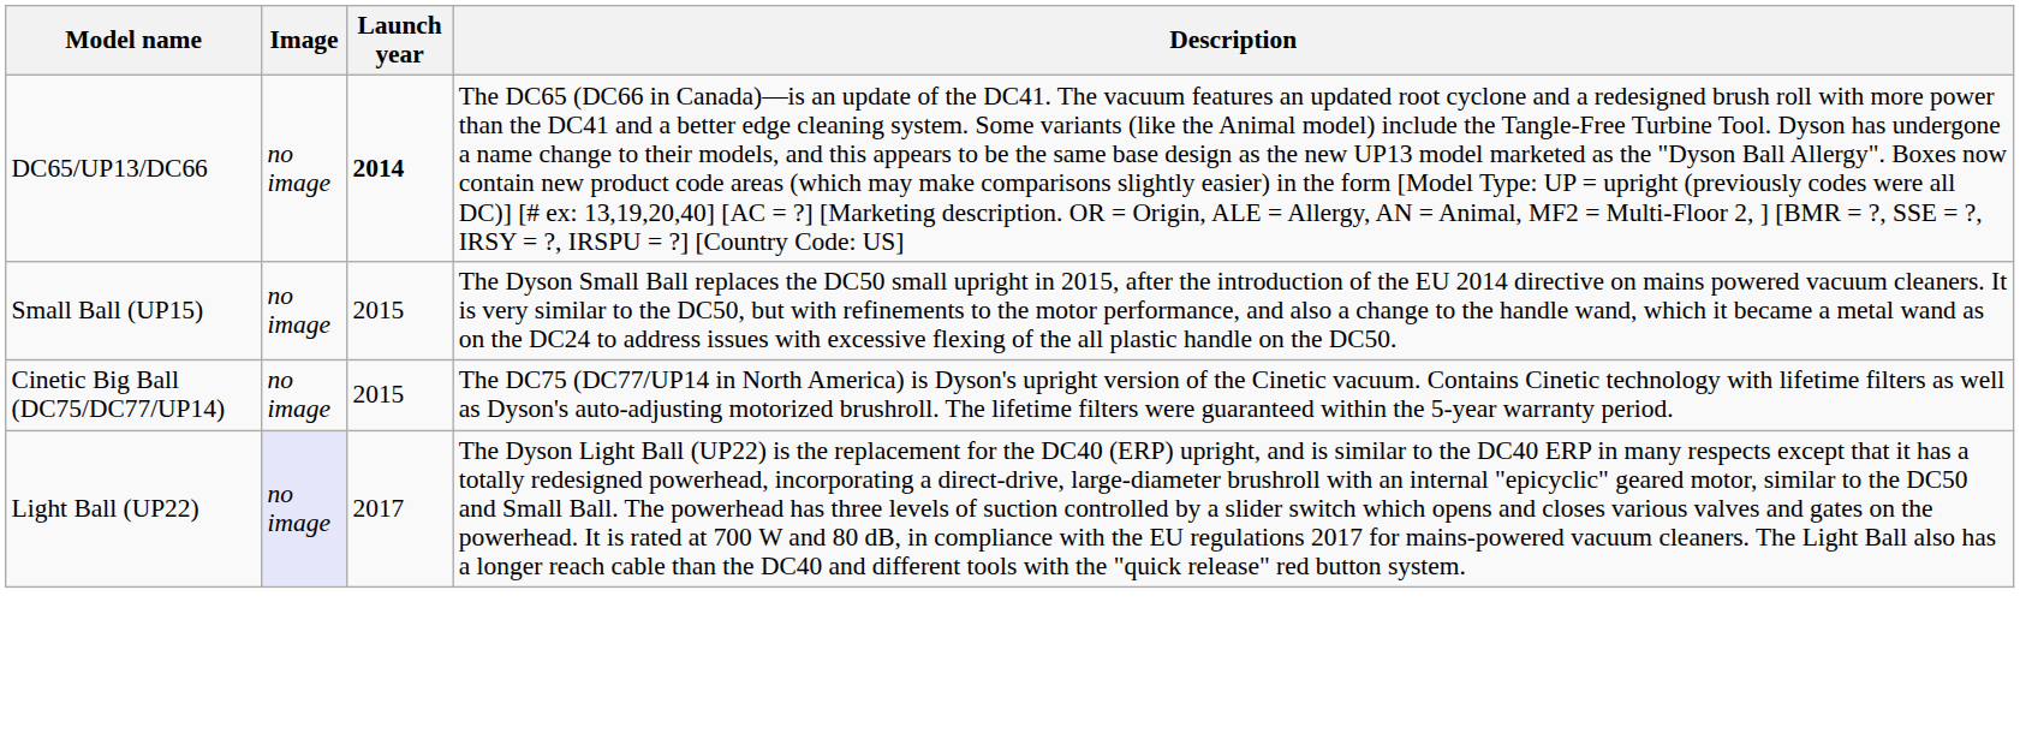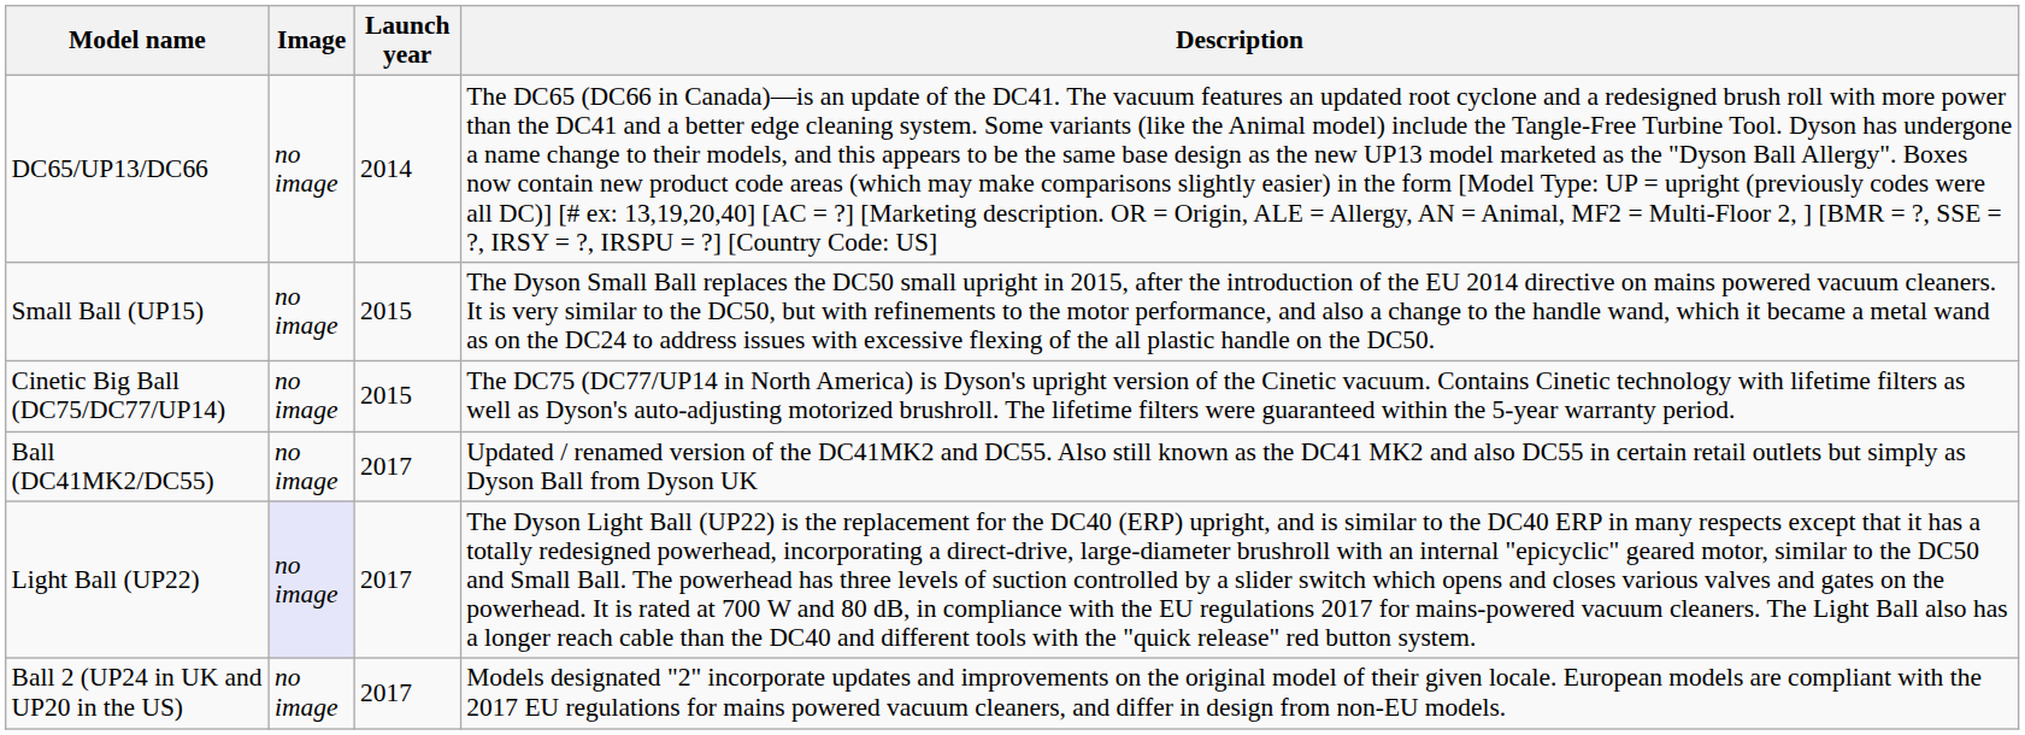DC65/UP13/DC66 | Launch year: bold -> normal
+ row: Ball (DC41MK2/DC55) | no image | 2017 | Updated / renamed version of the DC41MK2 and DC55. Also still known as the DC41 MK2 and also DC55 in certain retail outlets but simply as Dyson Ball from Dyson UK
+ row: Ball 2 (UP24 in UK and UP20 in the US) | no image | 2017 | Models designated "2" incorporate updates and improvements on the original model of their given locale. European models are compliant with the 2017 EU regulations for mains powered vacuum cleaners, and differ in design from non-EU models.
